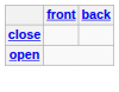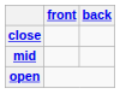+ row: mid
